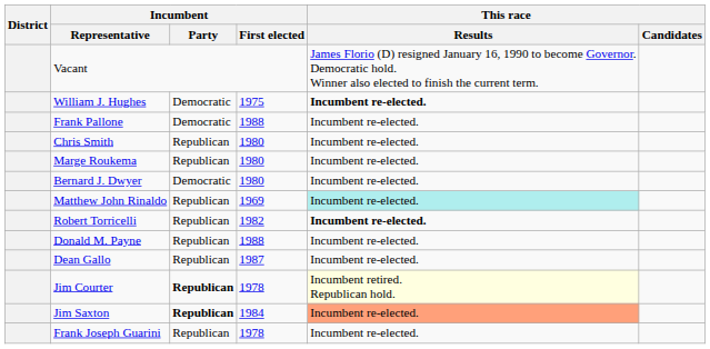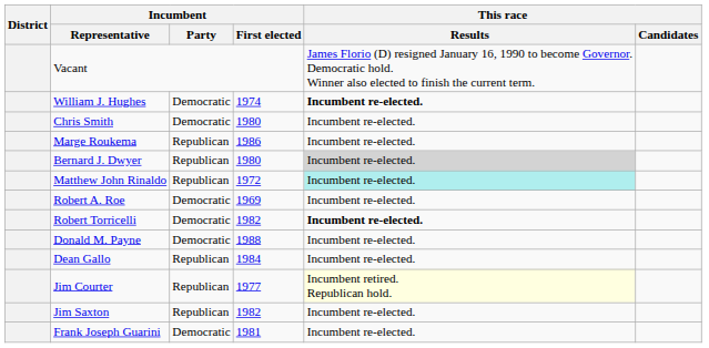William J. Hughes | Incumbent / First elected: 1975 -> 1974
- row: Frank Pallone | Democratic | 1988 | Incumbent re-elected.
Chris Smith | Incumbent / Party: Republican -> Democratic
Marge Roukema | Incumbent / First elected: 1980 -> 1986
Bernard J. Dwyer | Incumbent / Party: Democratic -> Republican
Bernard J. Dwyer | This race / Results: no background -> lightgrey background
Matthew John Rinaldo | Incumbent / First elected: 1969 -> 1972
+ row: Robert A. Roe | Democratic | 1969 | Incumbent re-elected.
Robert Torricelli | Incumbent / Party: Republican -> Democratic
Donald M. Payne | Incumbent / Party: Republican -> Democratic
Dean Gallo | Incumbent / First elected: 1987 -> 1984
Jim Courter | Incumbent / Party: bold -> normal
Jim Courter | Incumbent / First elected: 1978 -> 1977
Jim Saxton | Incumbent / Party: bold -> normal
Jim Saxton | Incumbent / First elected: 1984 -> 1982
Jim Saxton | This race / Results: lightsalmon background -> no background
Frank Joseph Guarini | Incumbent / Party: Republican -> Democratic
Frank Joseph Guarini | Incumbent / First elected: 1978 -> 1981
